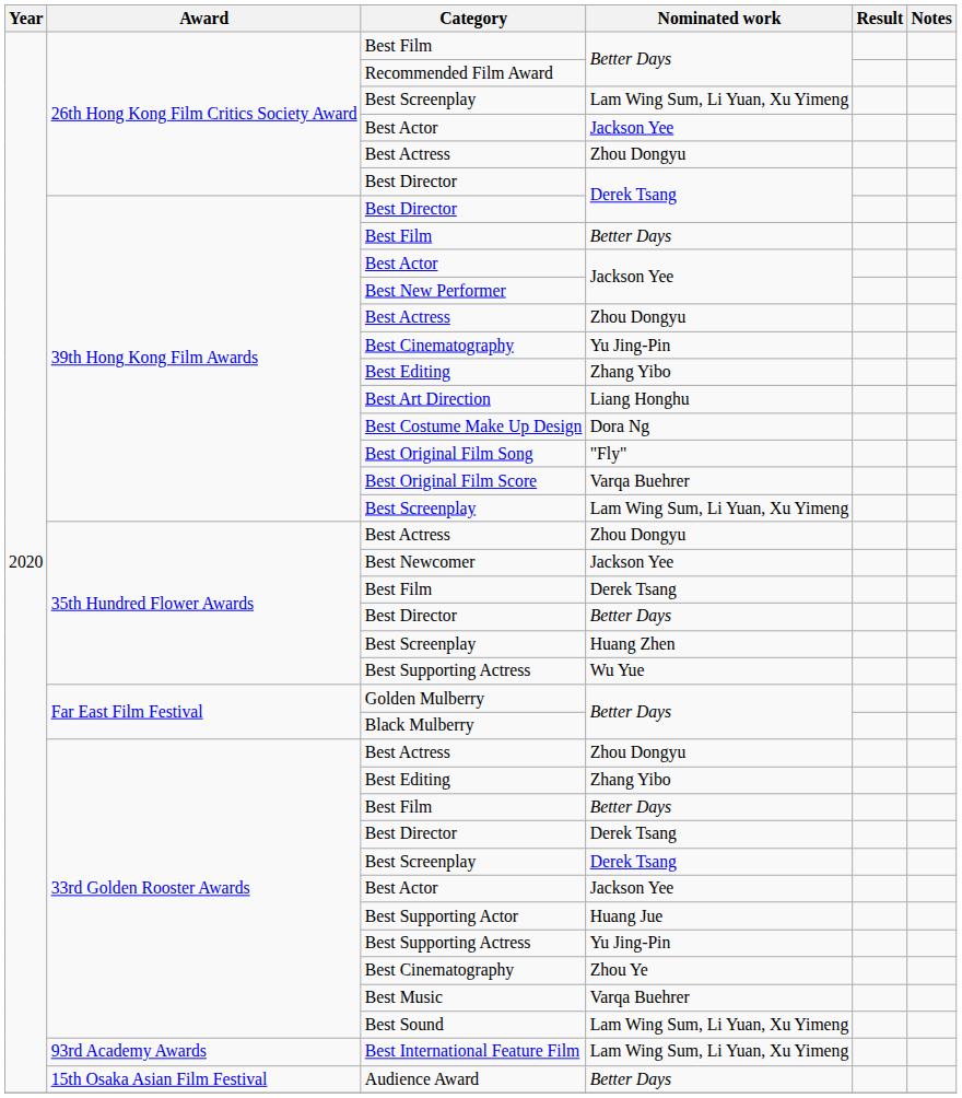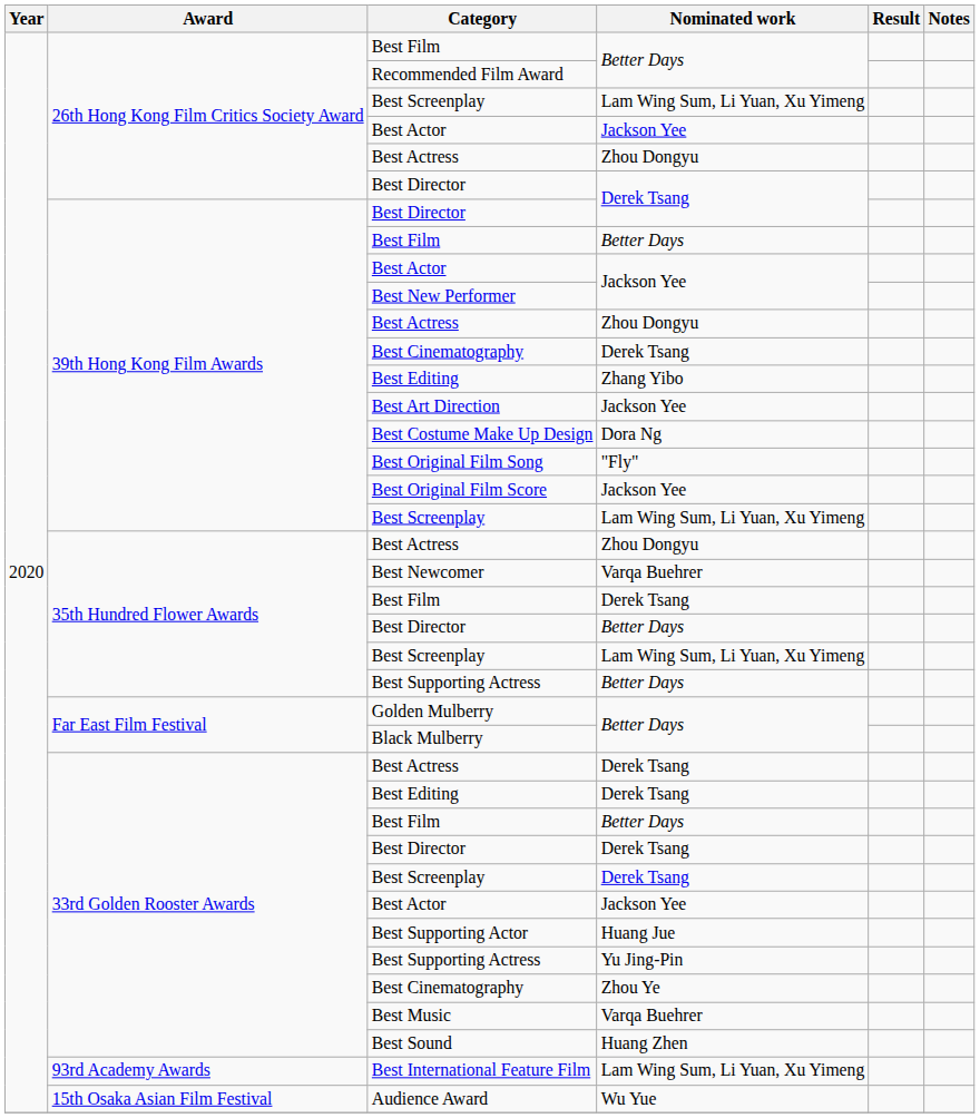39th Hong Kong Film Awards / Best Cinematography | Nominated work: Yu Jing-Pin -> Derek Tsang
Best Art Direction | Nominated work: Liang Honghu -> Jackson Yee
Best Original Film Score | Nominated work: Varqa Buehrer -> Jackson Yee
Best Newcomer | Nominated work: Jackson Yee -> Varqa Buehrer
35th Hundred Flower Awards / Best Screenplay | Nominated work: Huang Zhen -> Lam Wing Sum, Li Yuan, Xu Yimeng
35th Hundred Flower Awards / Best Supporting Actress | Nominated work: Wu Yue -> Better Days
33rd Golden Rooster Awards / Best Actress | Nominated work: Zhou Dongyu -> Derek Tsang
33rd Golden Rooster Awards / Best Editing | Nominated work: Zhang Yibo -> Derek Tsang
Best Sound | Nominated work: Lam Wing Sum, Li Yuan, Xu Yimeng -> Huang Zhen
Audience Award | Nominated work: Better Days -> Wu Yue
